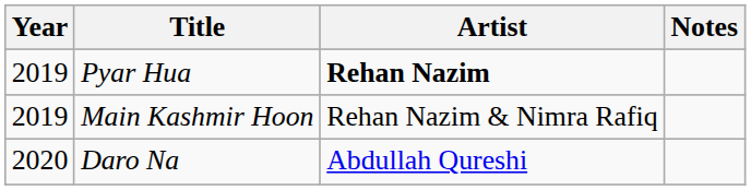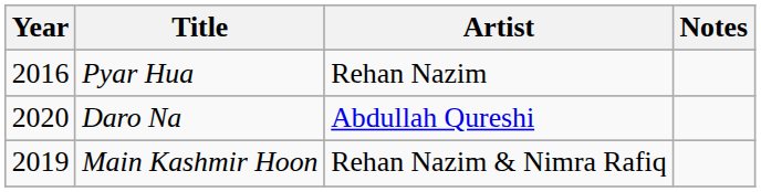Pyar Hua | Year: 2019 -> 2016
Pyar Hua | Artist: bold -> normal
rows swapped: Main Kashmir Hoon <-> Daro Na
